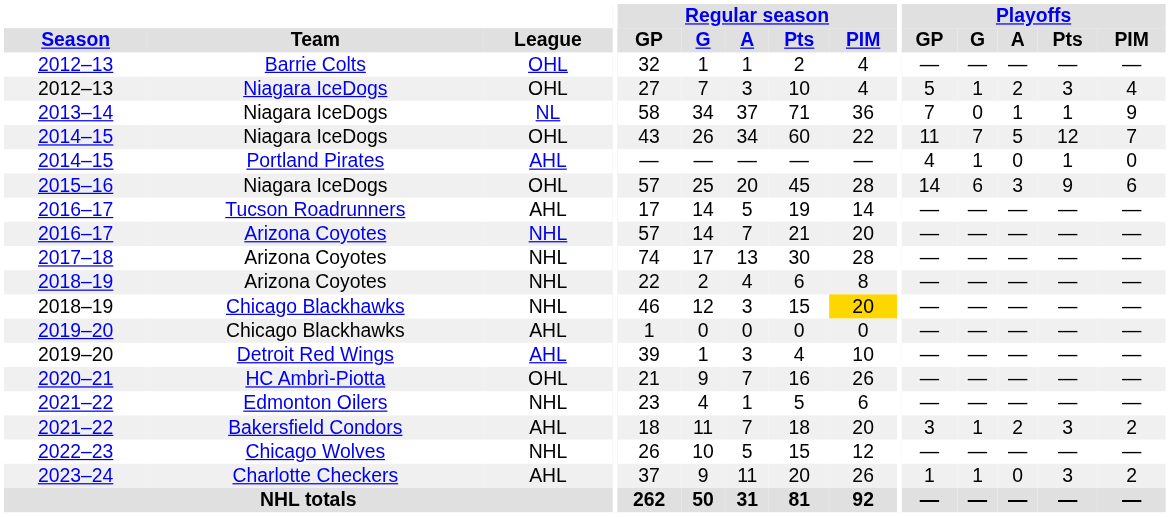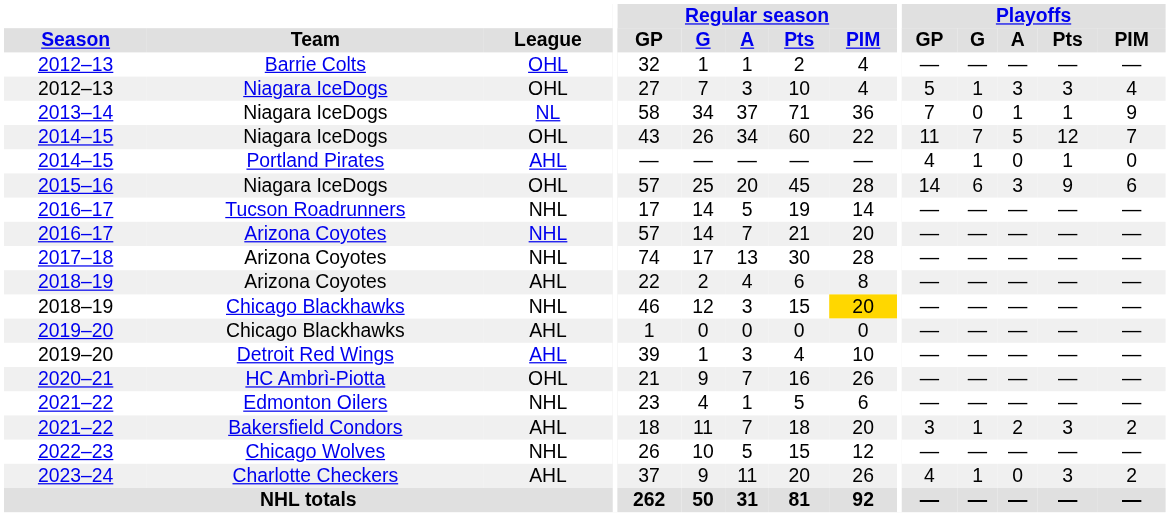2012–13 / Niagara IceDogs | Playoffs / A: 2 -> 3
2016–17 / Tucson Roadrunners | League: AHL -> NHL
2018–19 / Arizona Coyotes | League: NHL -> AHL
2023–24 | Playoffs / GP: 1 -> 4
